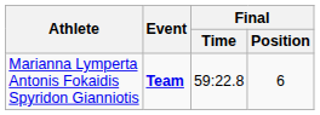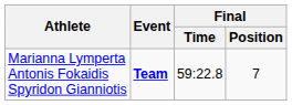Marianna Lymperta Antonis Fokaidis Spyridon Gianniotis | Final / Position: 6 -> 7
